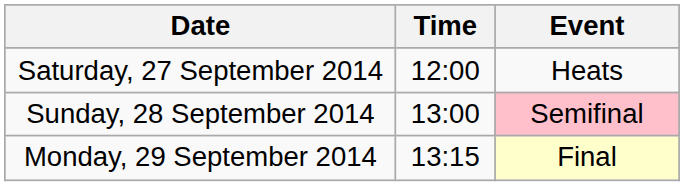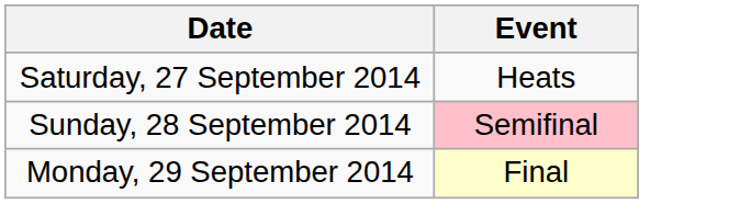- column: Time | 12:00 | 13:00 | 13:15
